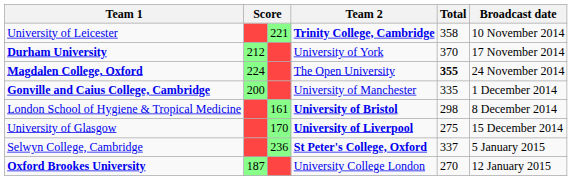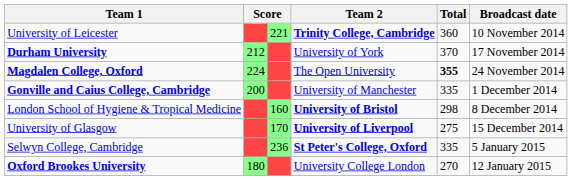University of Leicester | Total: 358 -> 360
London School of Hygiene & Tropical Medicine | column 3: 161 -> 160
Selwyn College, Cambridge | Total: 337 -> 335
Oxford Brookes University | column 2: 187 -> 180
